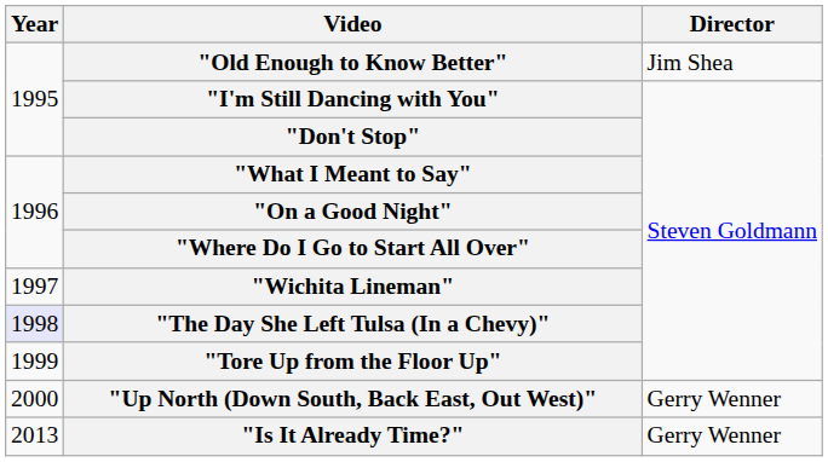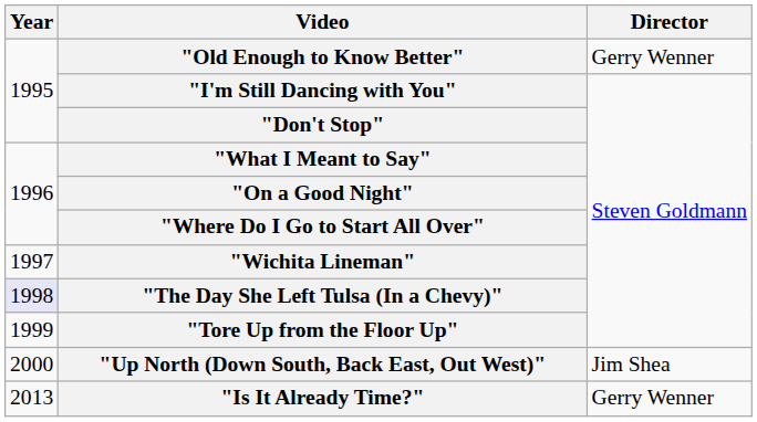"Old Enough to Know Better" | Director: Jim Shea -> Gerry Wenner
"Up North (Down South, Back East, Out West)" | Director: Gerry Wenner -> Jim Shea
